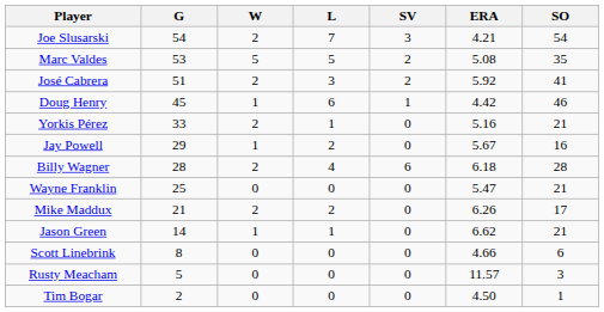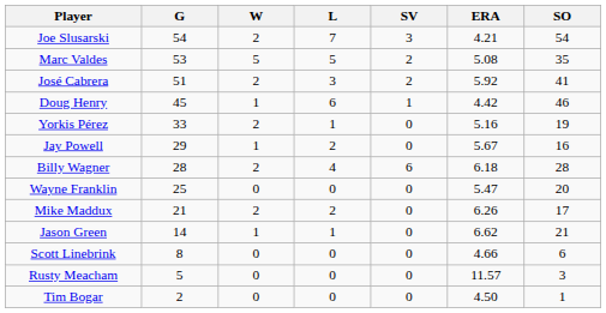Yorkis Pérez | SO: 21 -> 19
Wayne Franklin | SO: 21 -> 20
